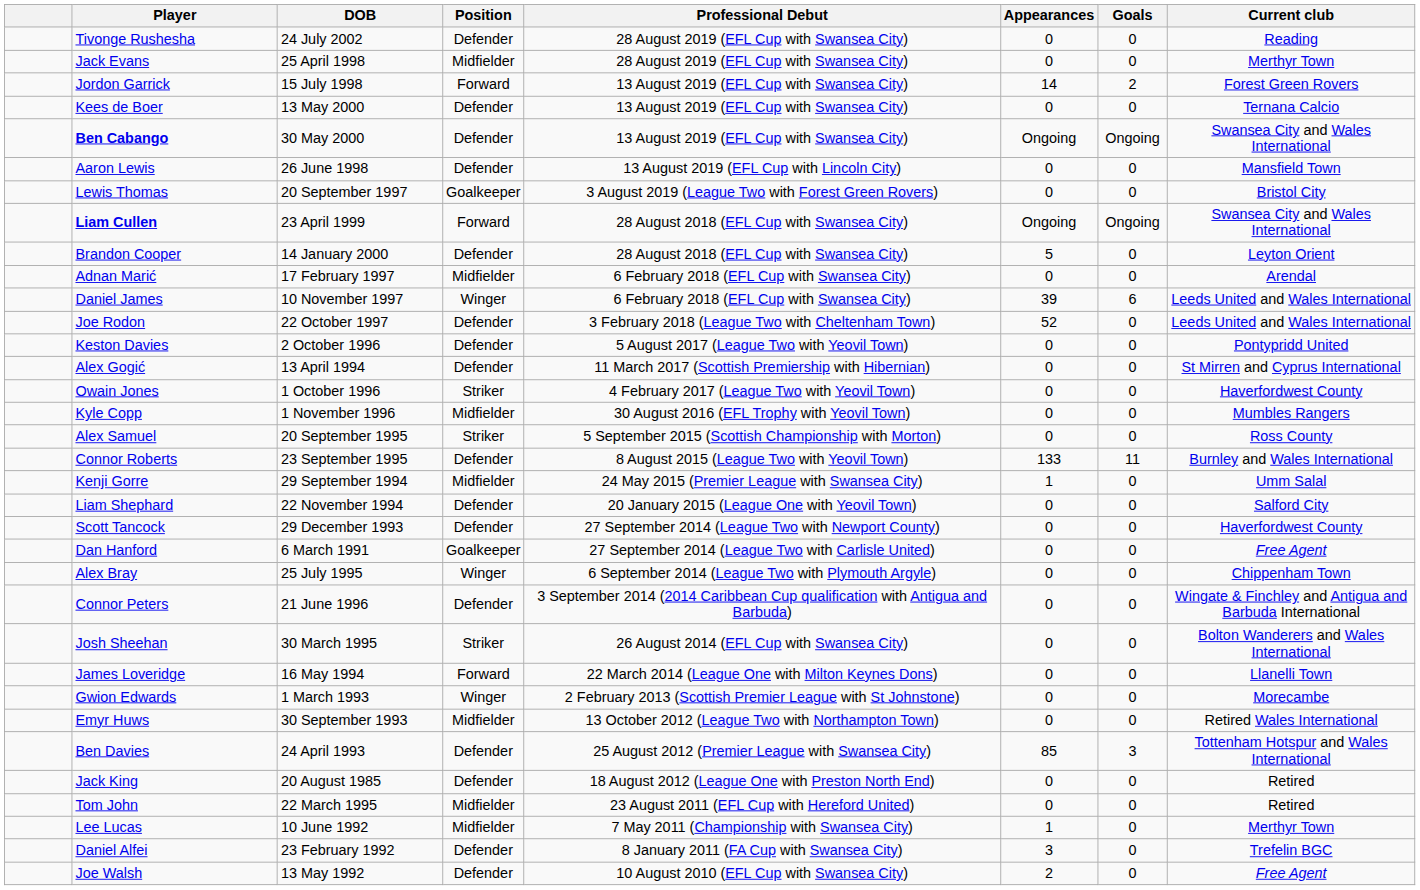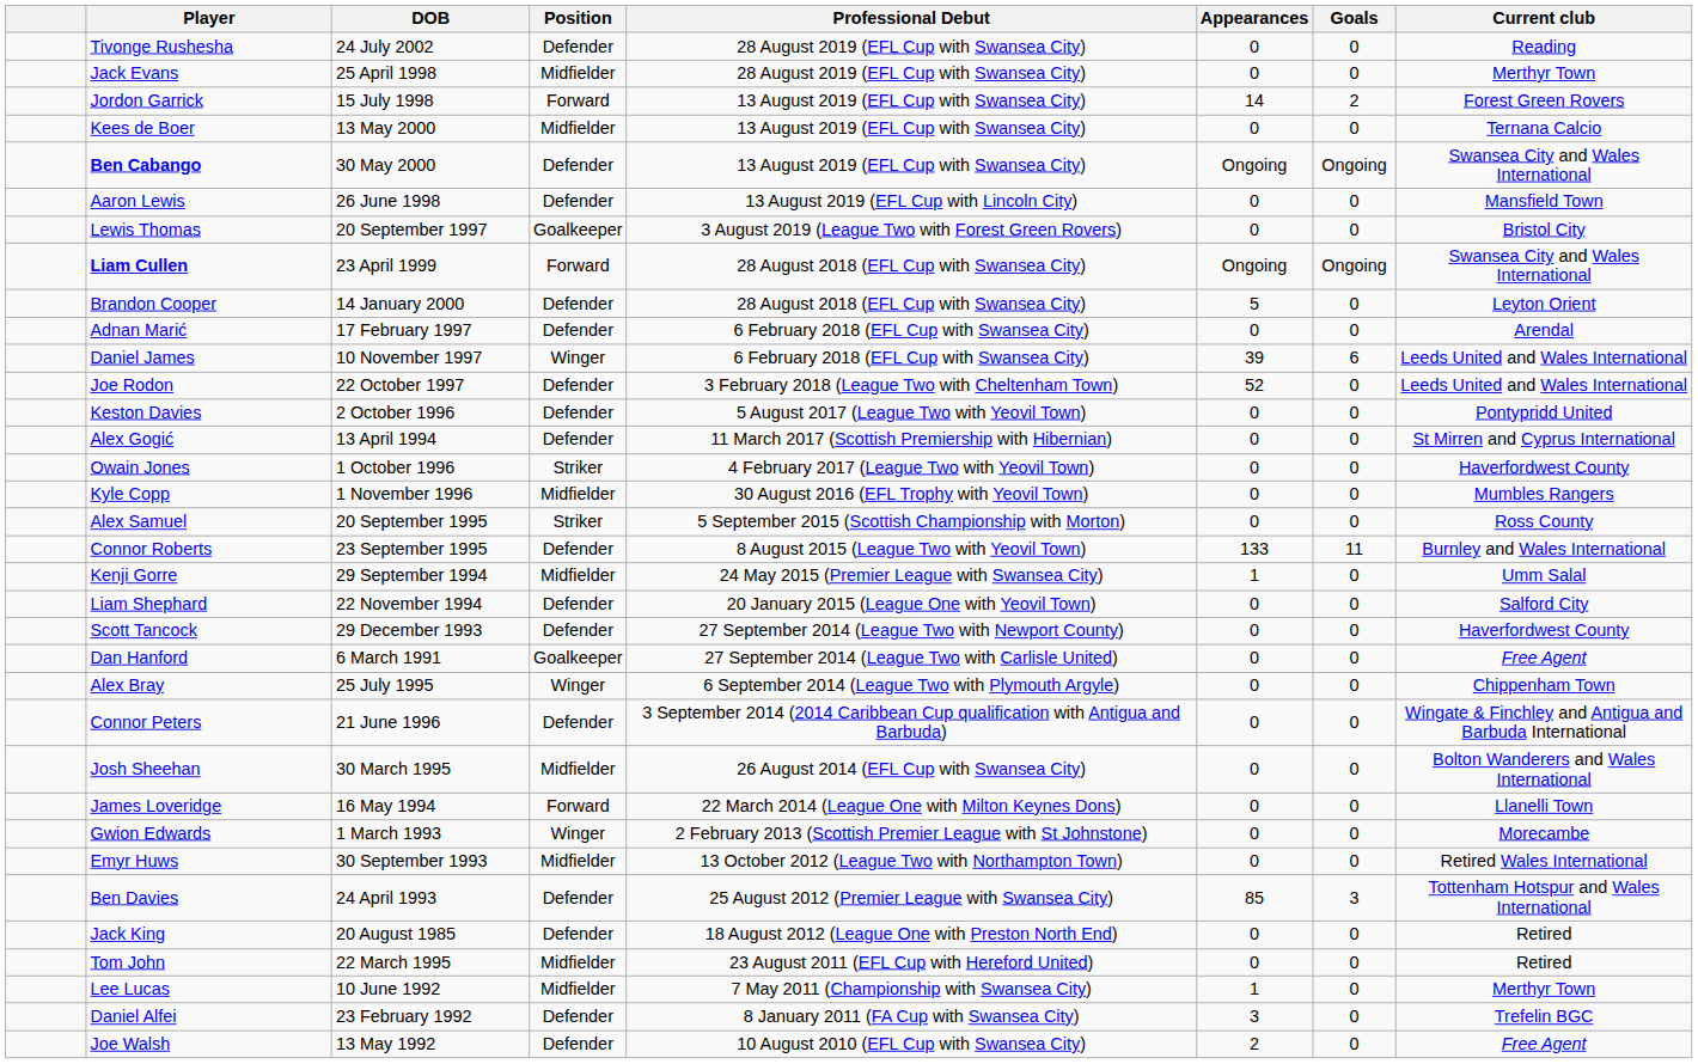Kees de Boer | Position: Defender -> Midfielder
Adnan Marić | Position: Midfielder -> Defender
Josh Sheehan | Position: Striker -> Midfielder
